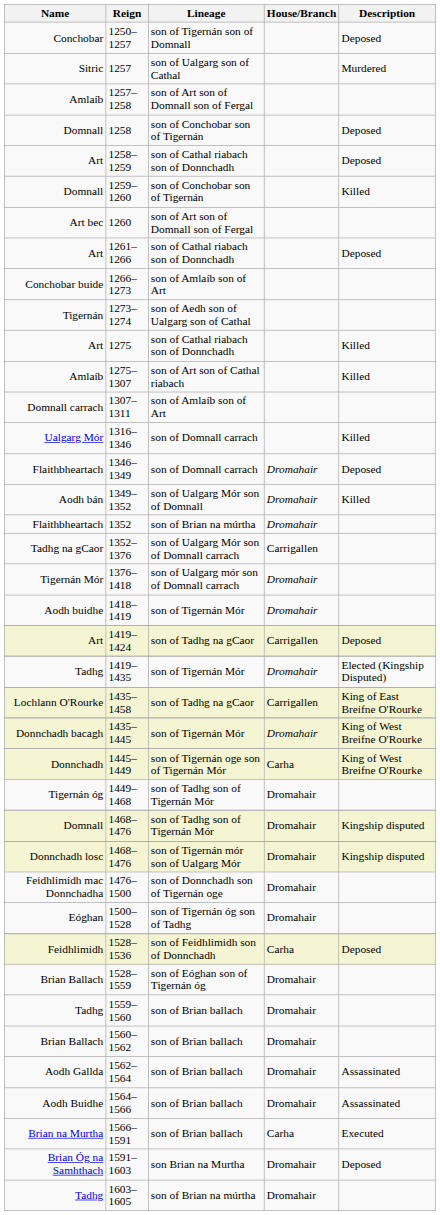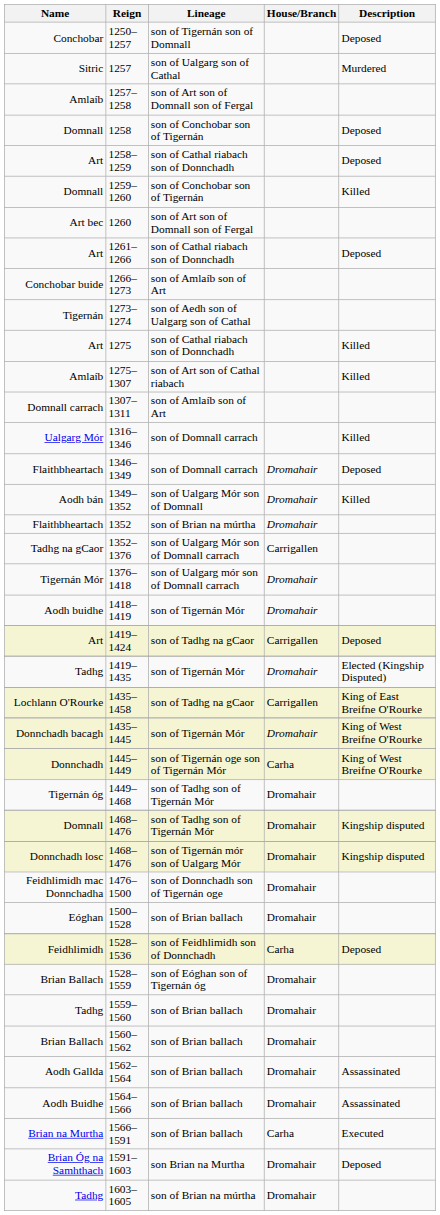1500–1528 | Lineage: son of Tigernán óg son of Tadhg -> son of Brian ballach
